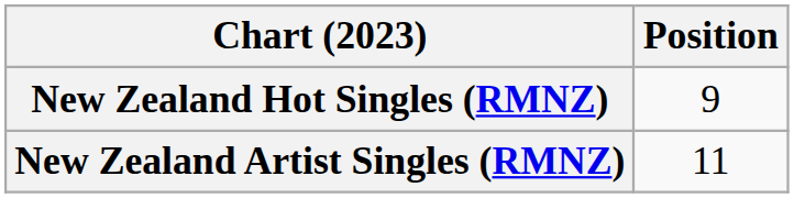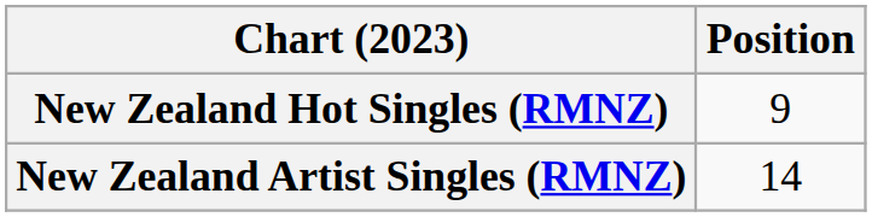New Zealand Artist Singles (RMNZ) | Position: 11 -> 14
